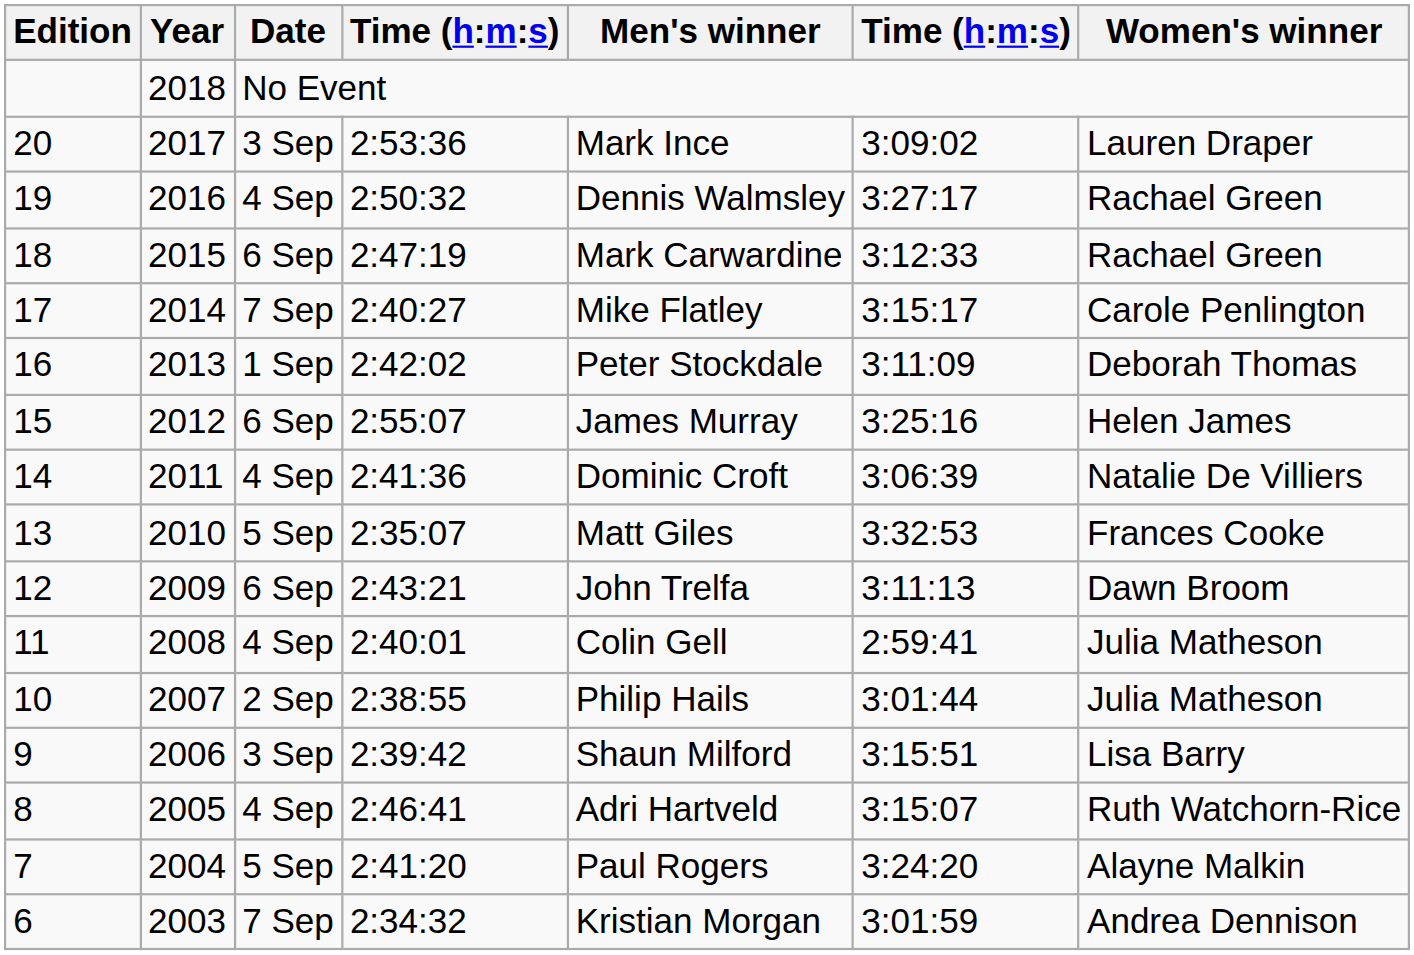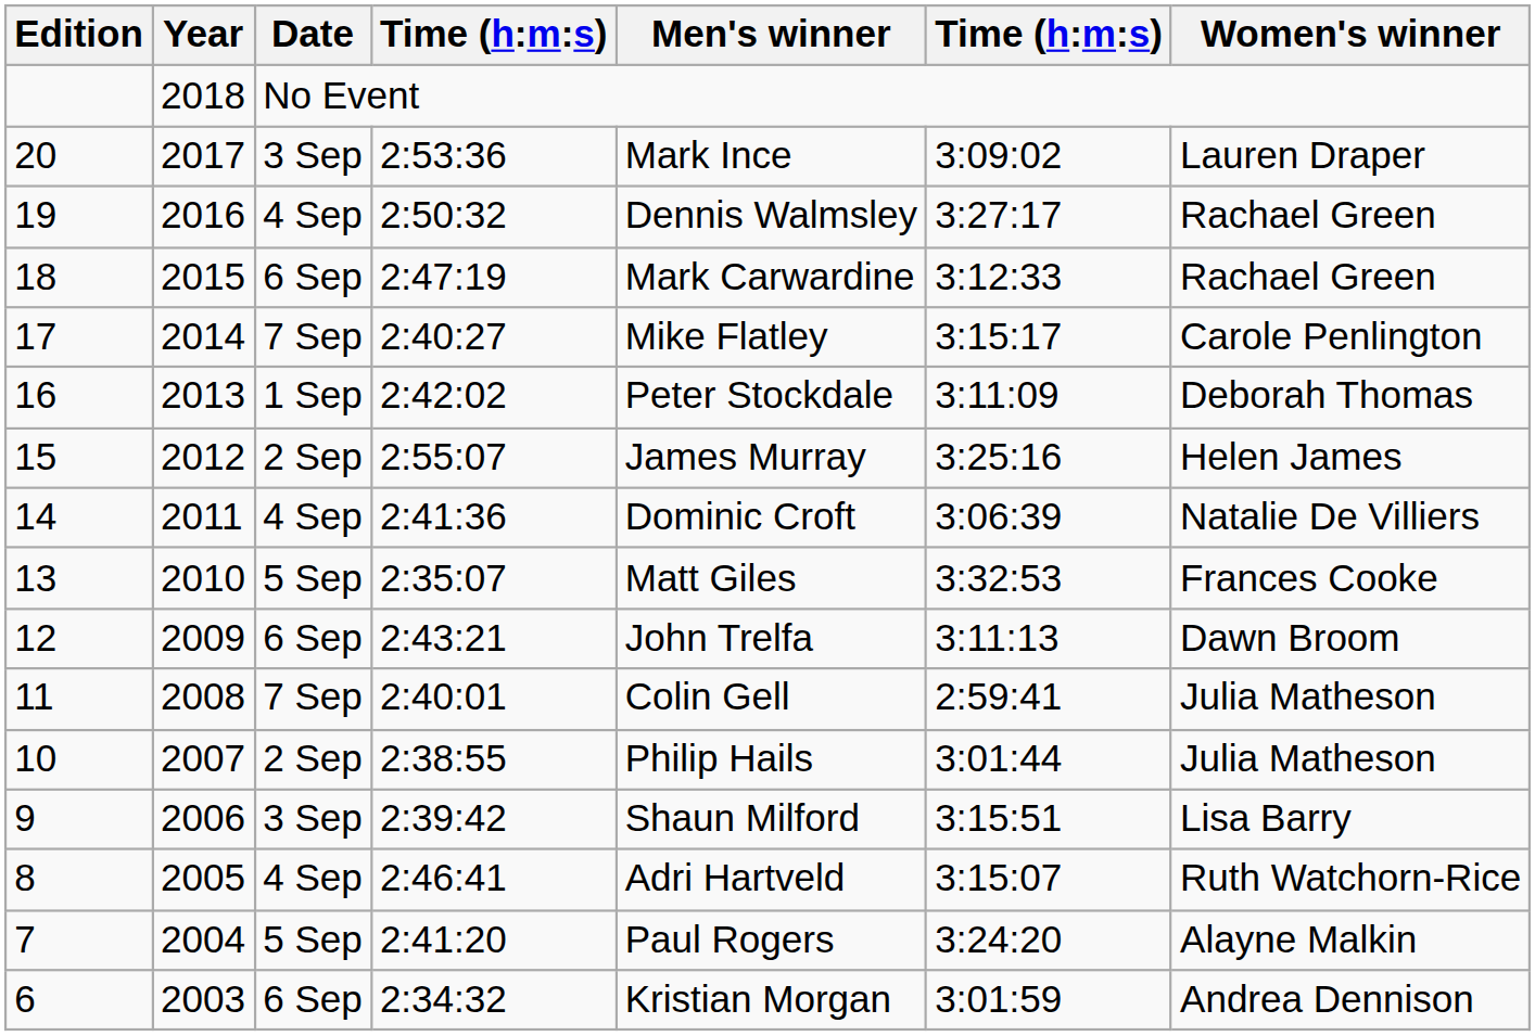15 | Date: 6 Sep -> 2 Sep
11 | Date: 4 Sep -> 7 Sep
6 | Date: 7 Sep -> 6 Sep
